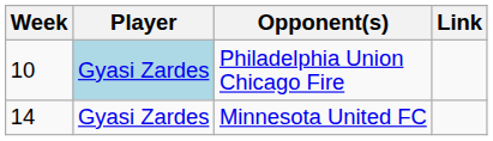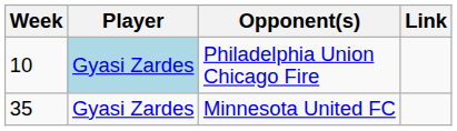Minnesota United FC | Week: 14 -> 35
